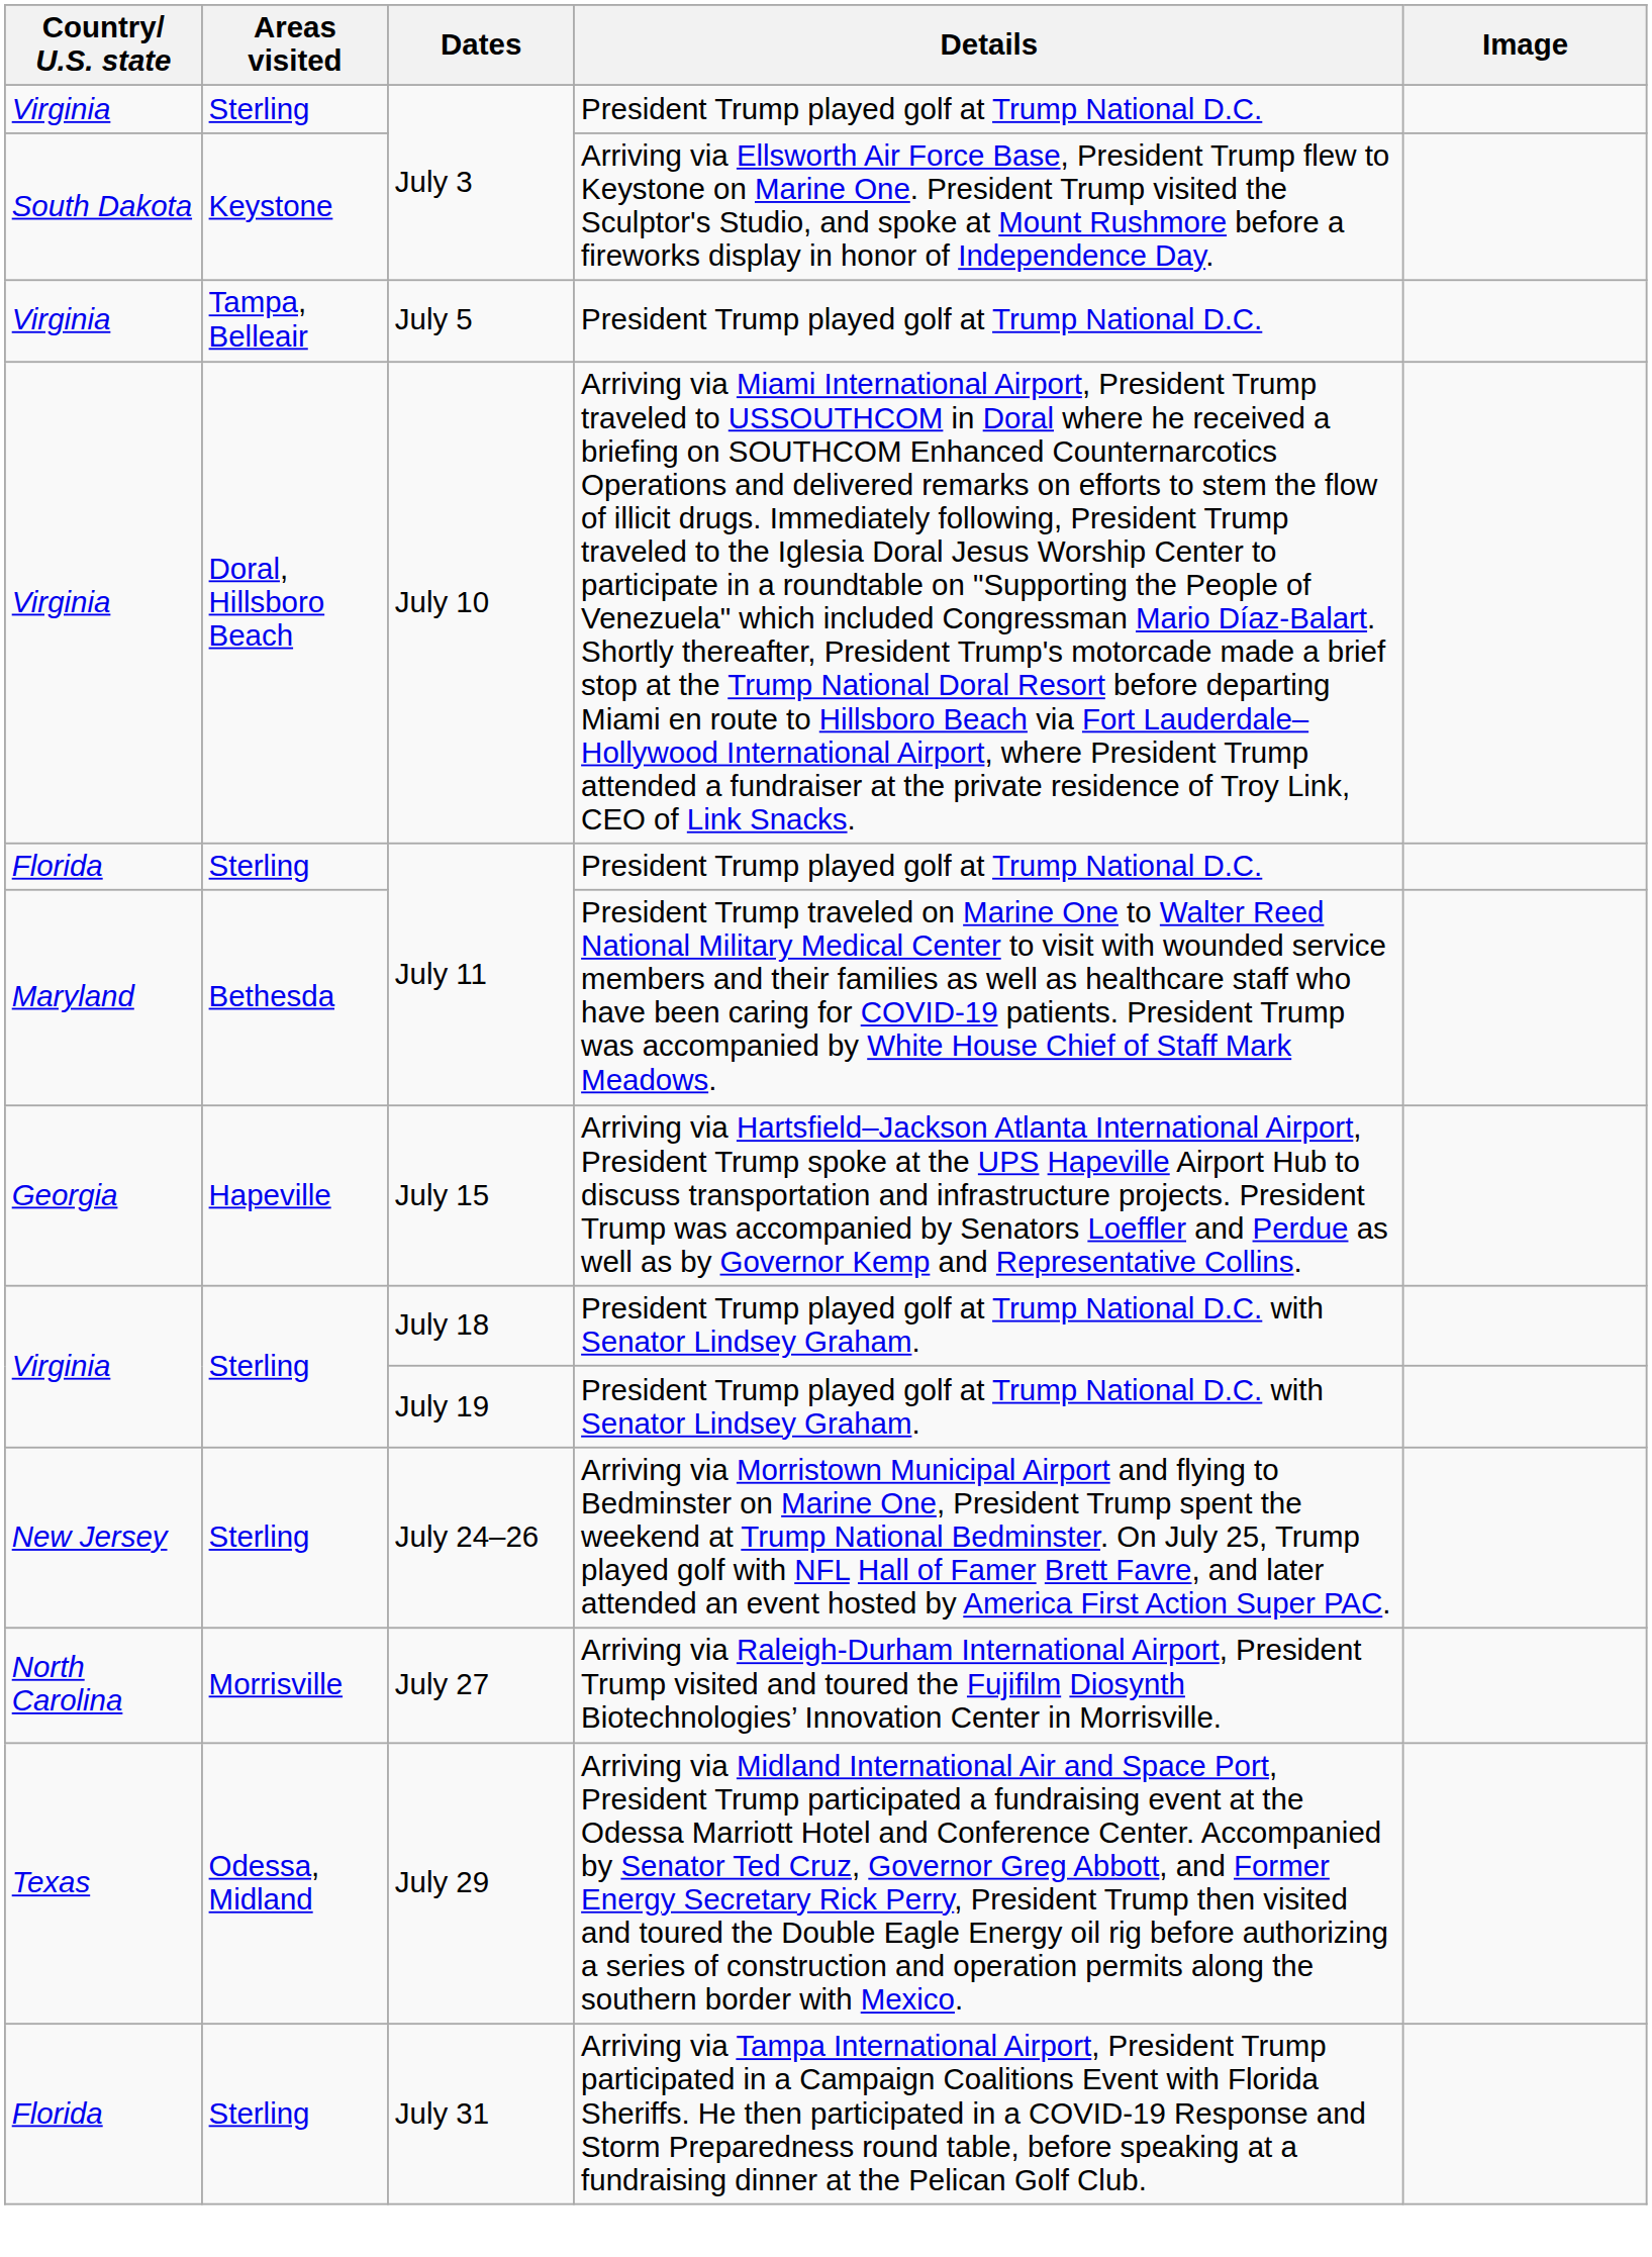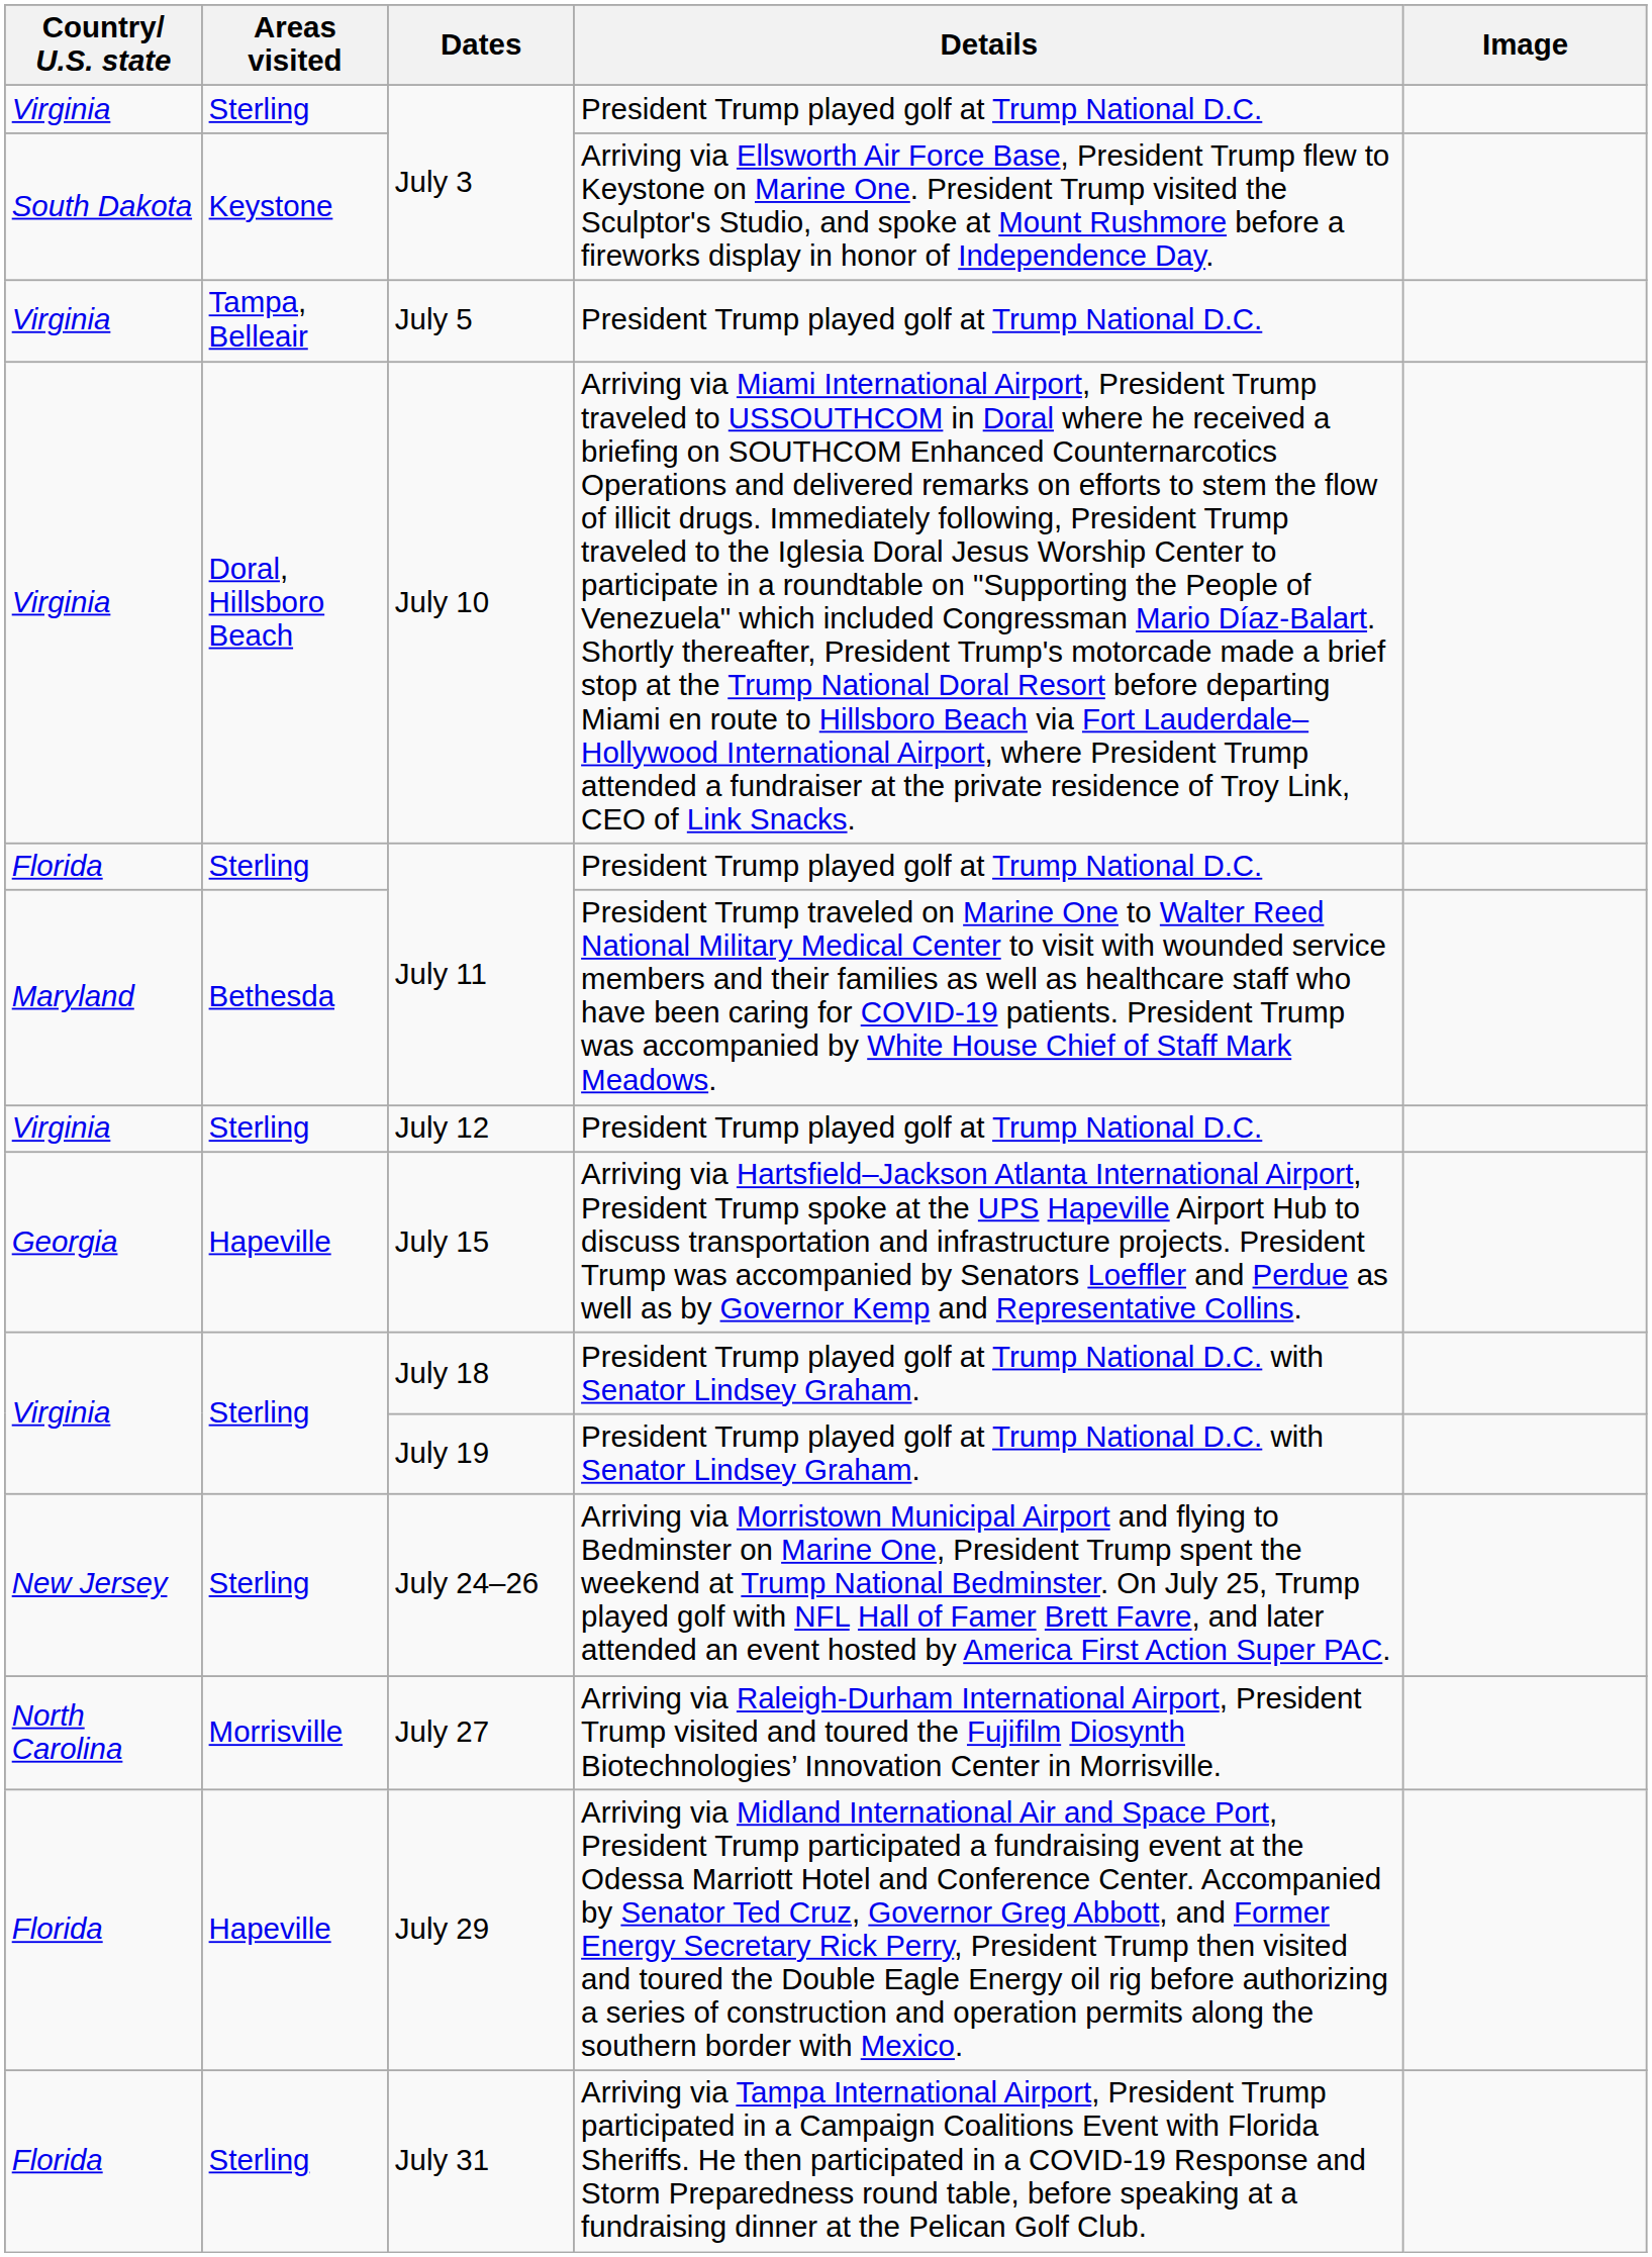+ row: Virginia | Sterling | July 12 | President Trump played golf at Trump National D.C.
July 29 | Country/ U.S. state: Texas -> Florida
July 29 | Areas visited: Odessa, Midland -> Hapeville
